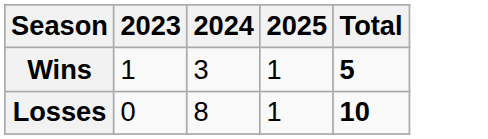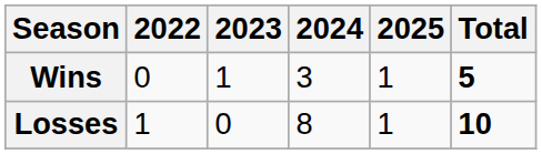+ column: 2022 | 0 | 1
